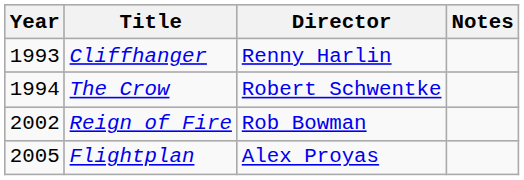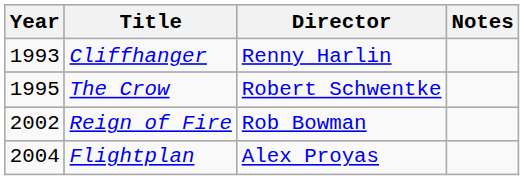The Crow | Year: 1994 -> 1995
Flightplan | Year: 2005 -> 2004
